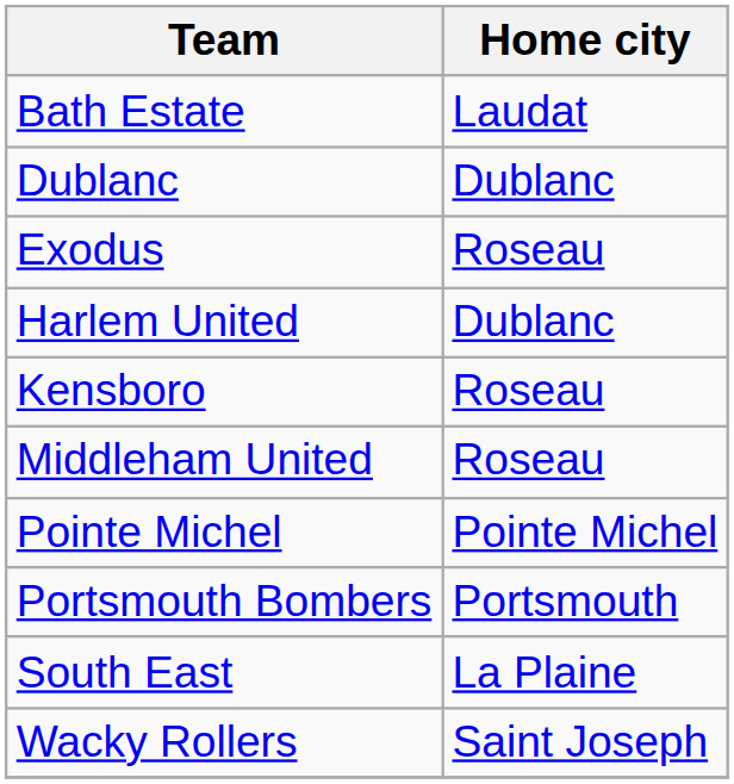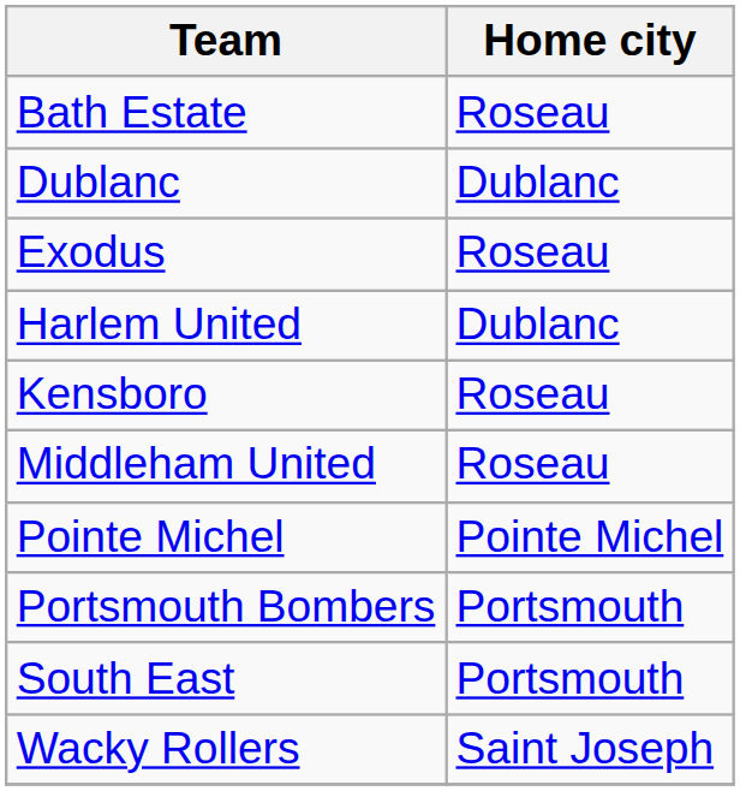Bath Estate | Home city: Laudat -> Roseau
South East | Home city: La Plaine -> Portsmouth
